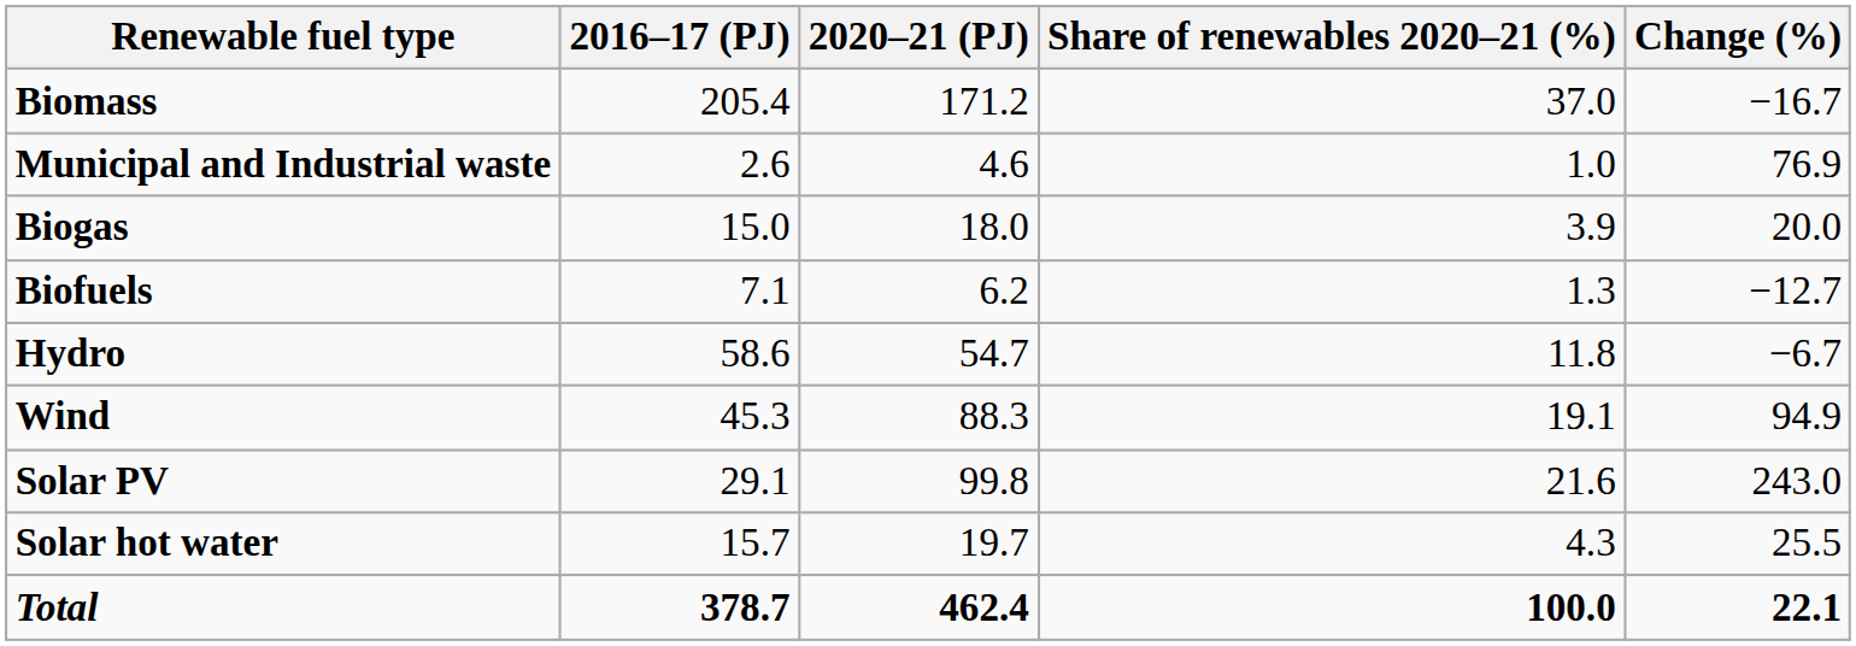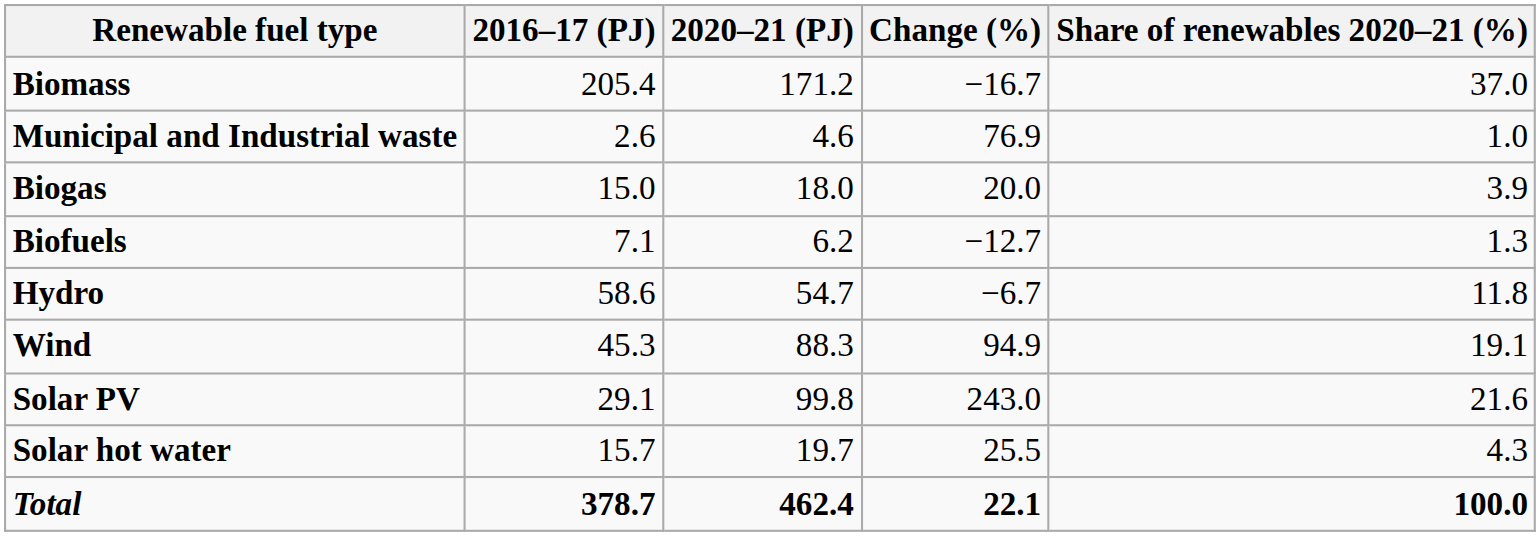columns swapped: Change (%) <-> Share of renewables 2020–21 (%)
